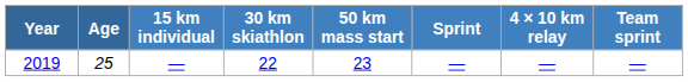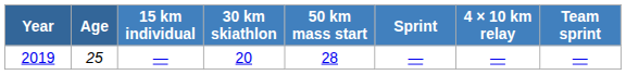2019 | 30 km skiathlon: 22 -> 20
2019 | 50 km mass start: 23 -> 28
